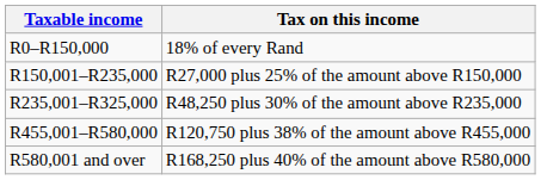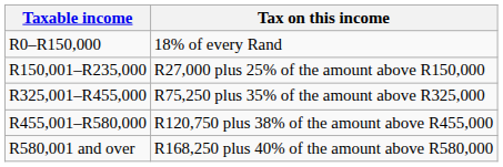- row: R235,001–R325,000 | R48,250 plus 30% of the amount above R235,000
+ row: R325,001–R455,000 | R75,250 plus 35% of the amount above R325,000
